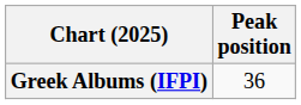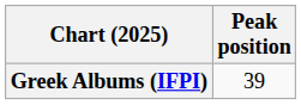Greek Albums (IFPI) | Peak position: 36 -> 39
